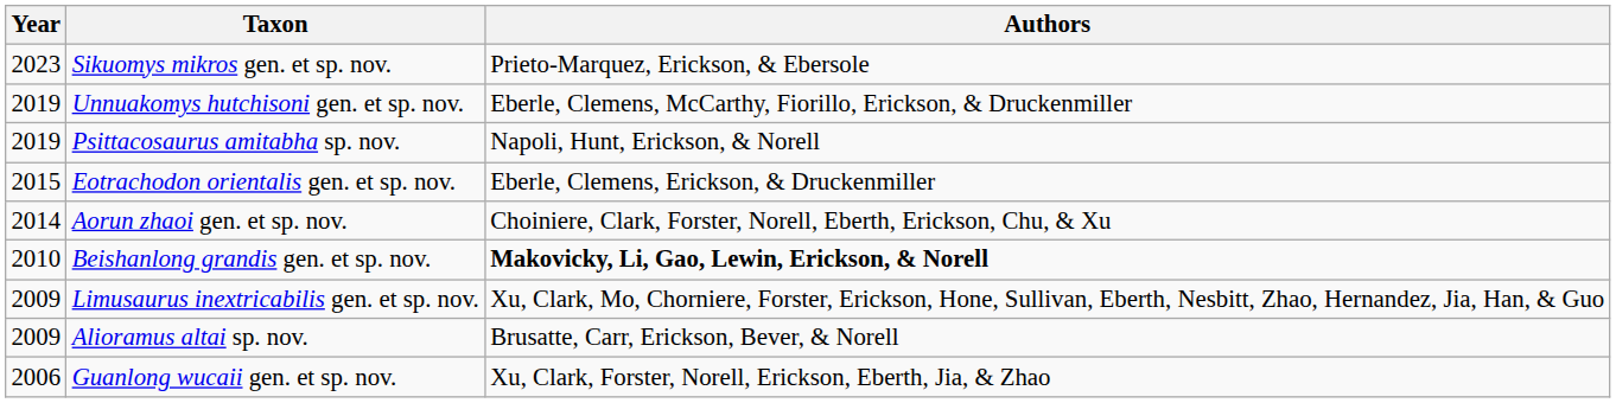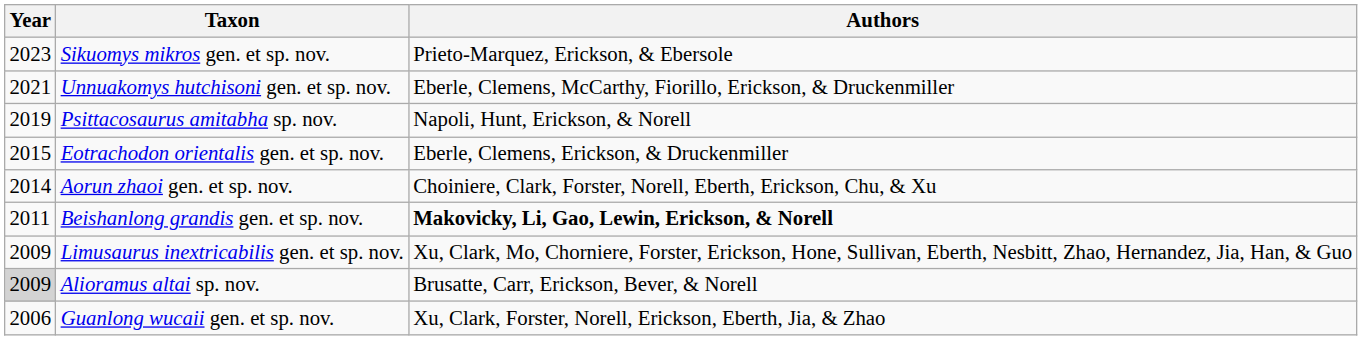Unnuakomys hutchisoni gen. et sp. nov. | Year: 2019 -> 2021
Beishanlong grandis gen. et sp. nov. | Year: 2010 -> 2011
Alioramus altai sp. nov. | Year: no background -> lightgrey background
